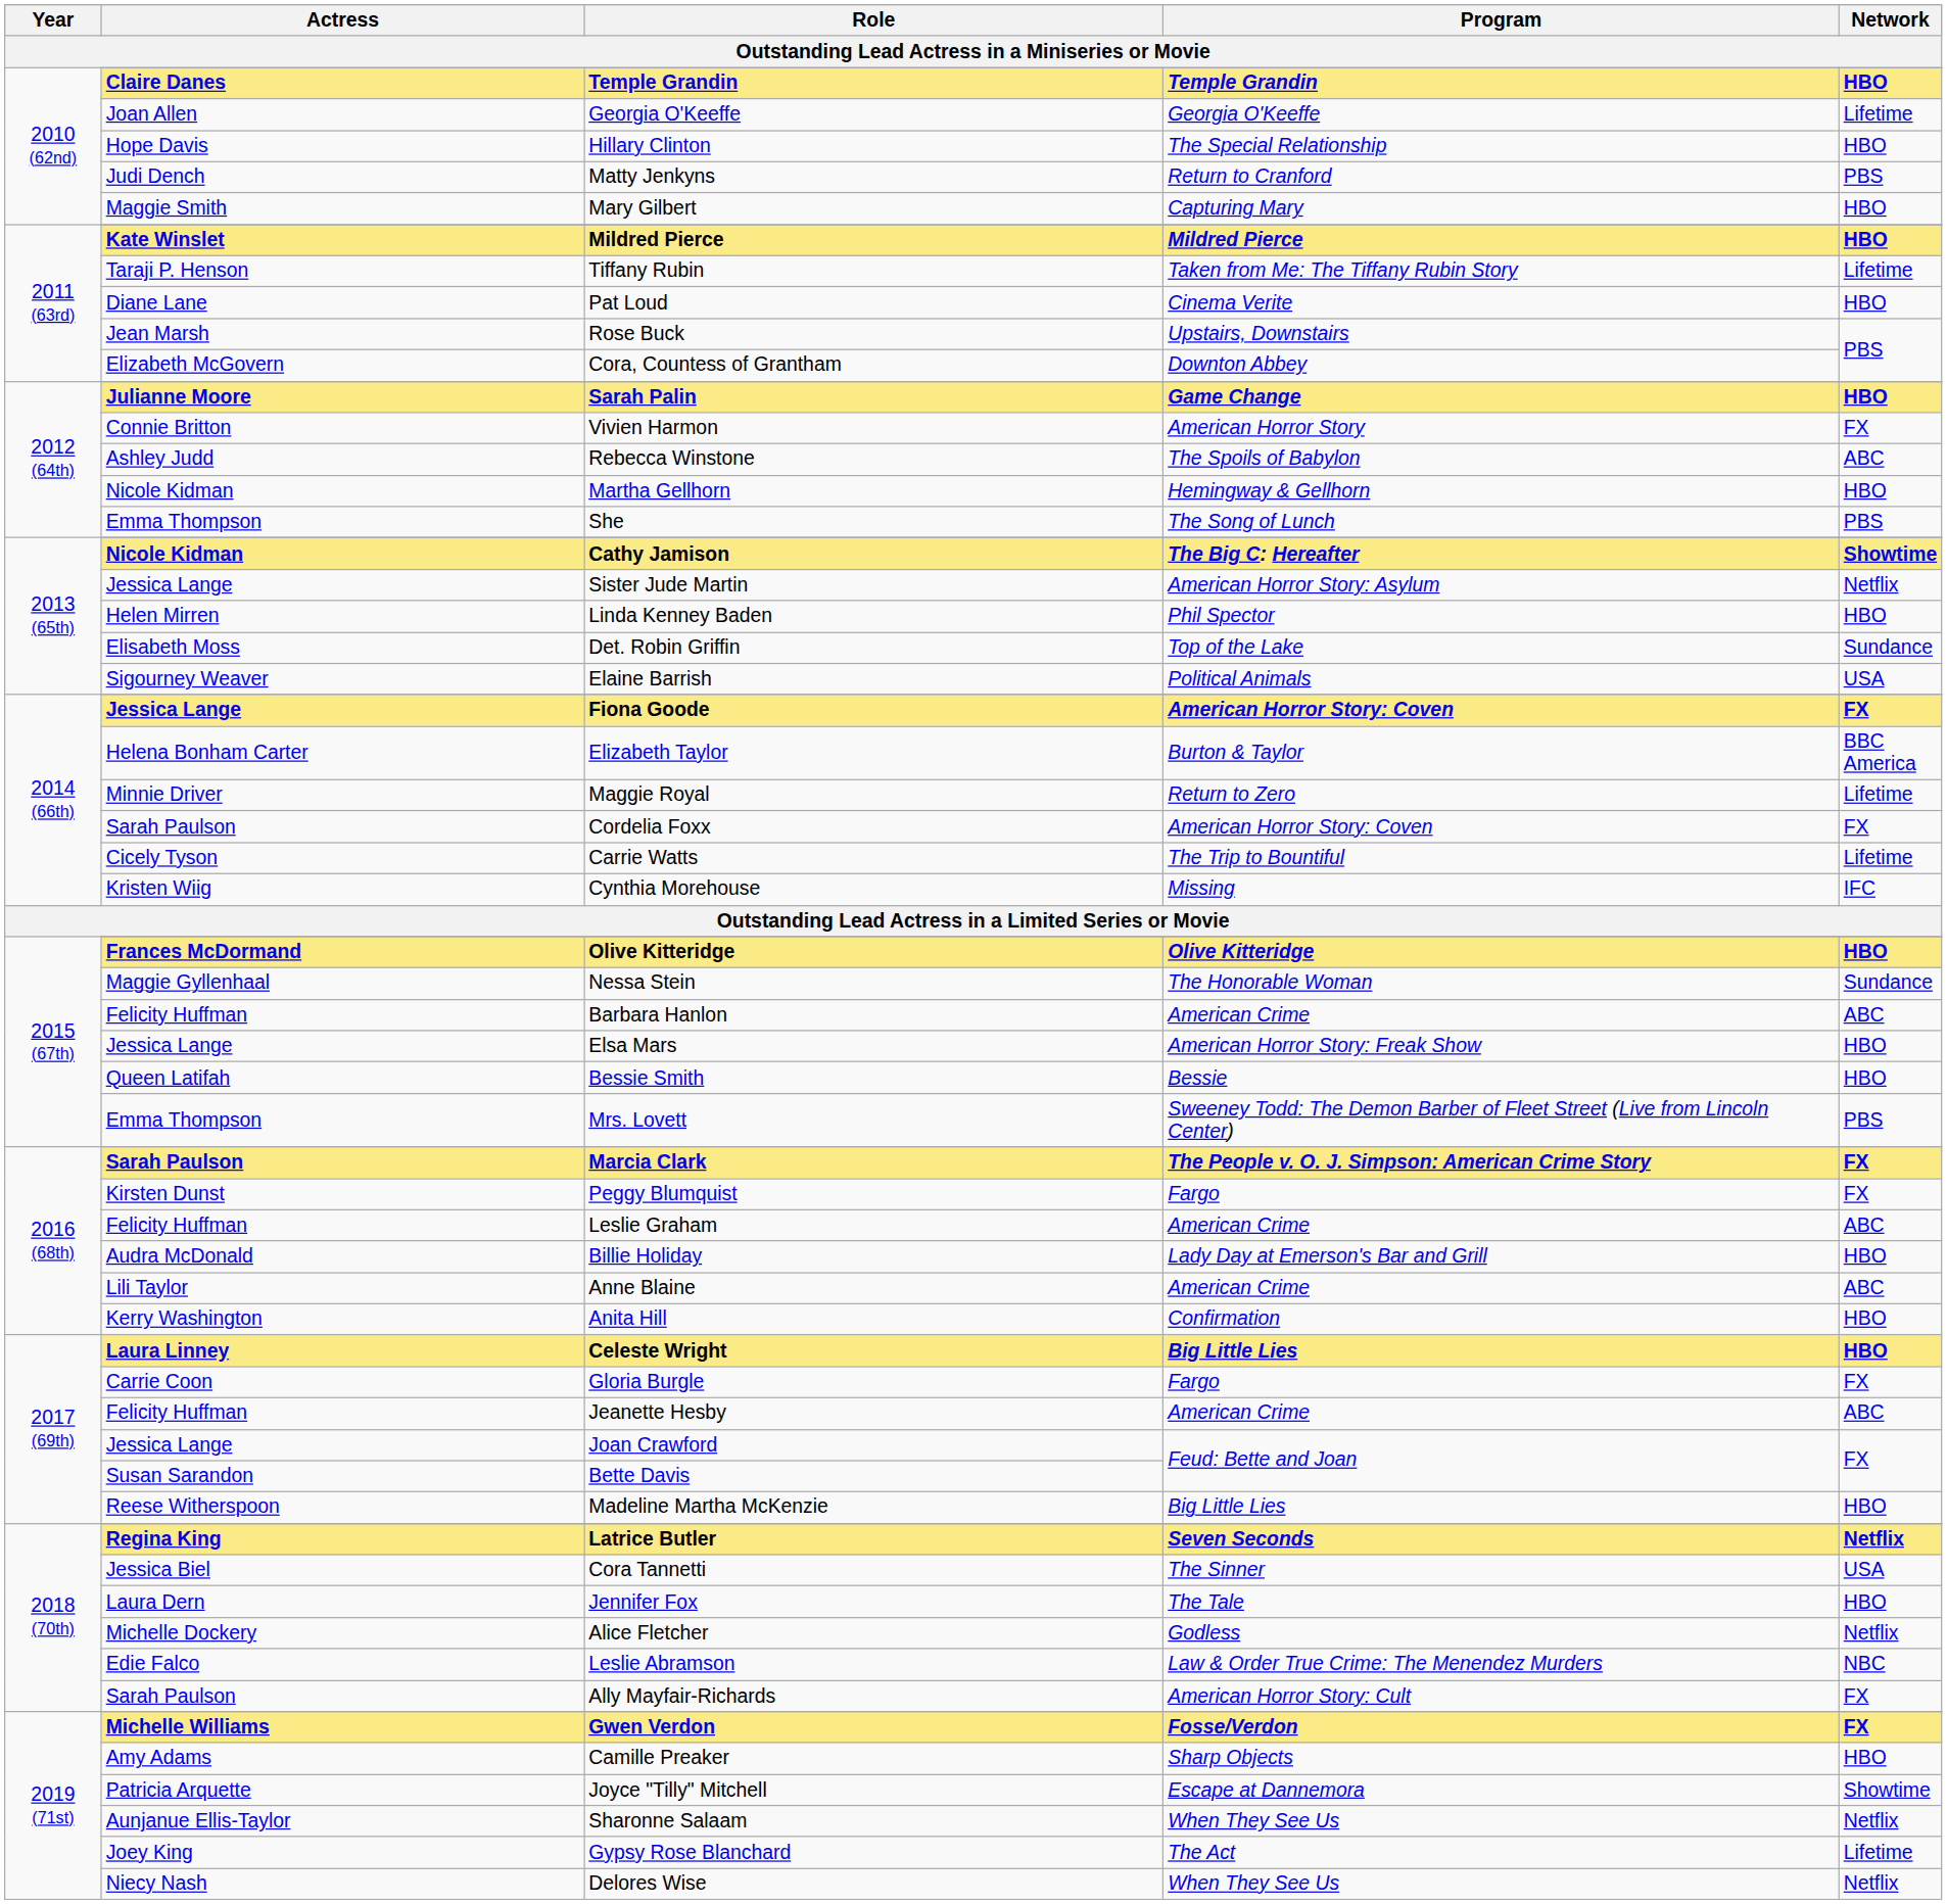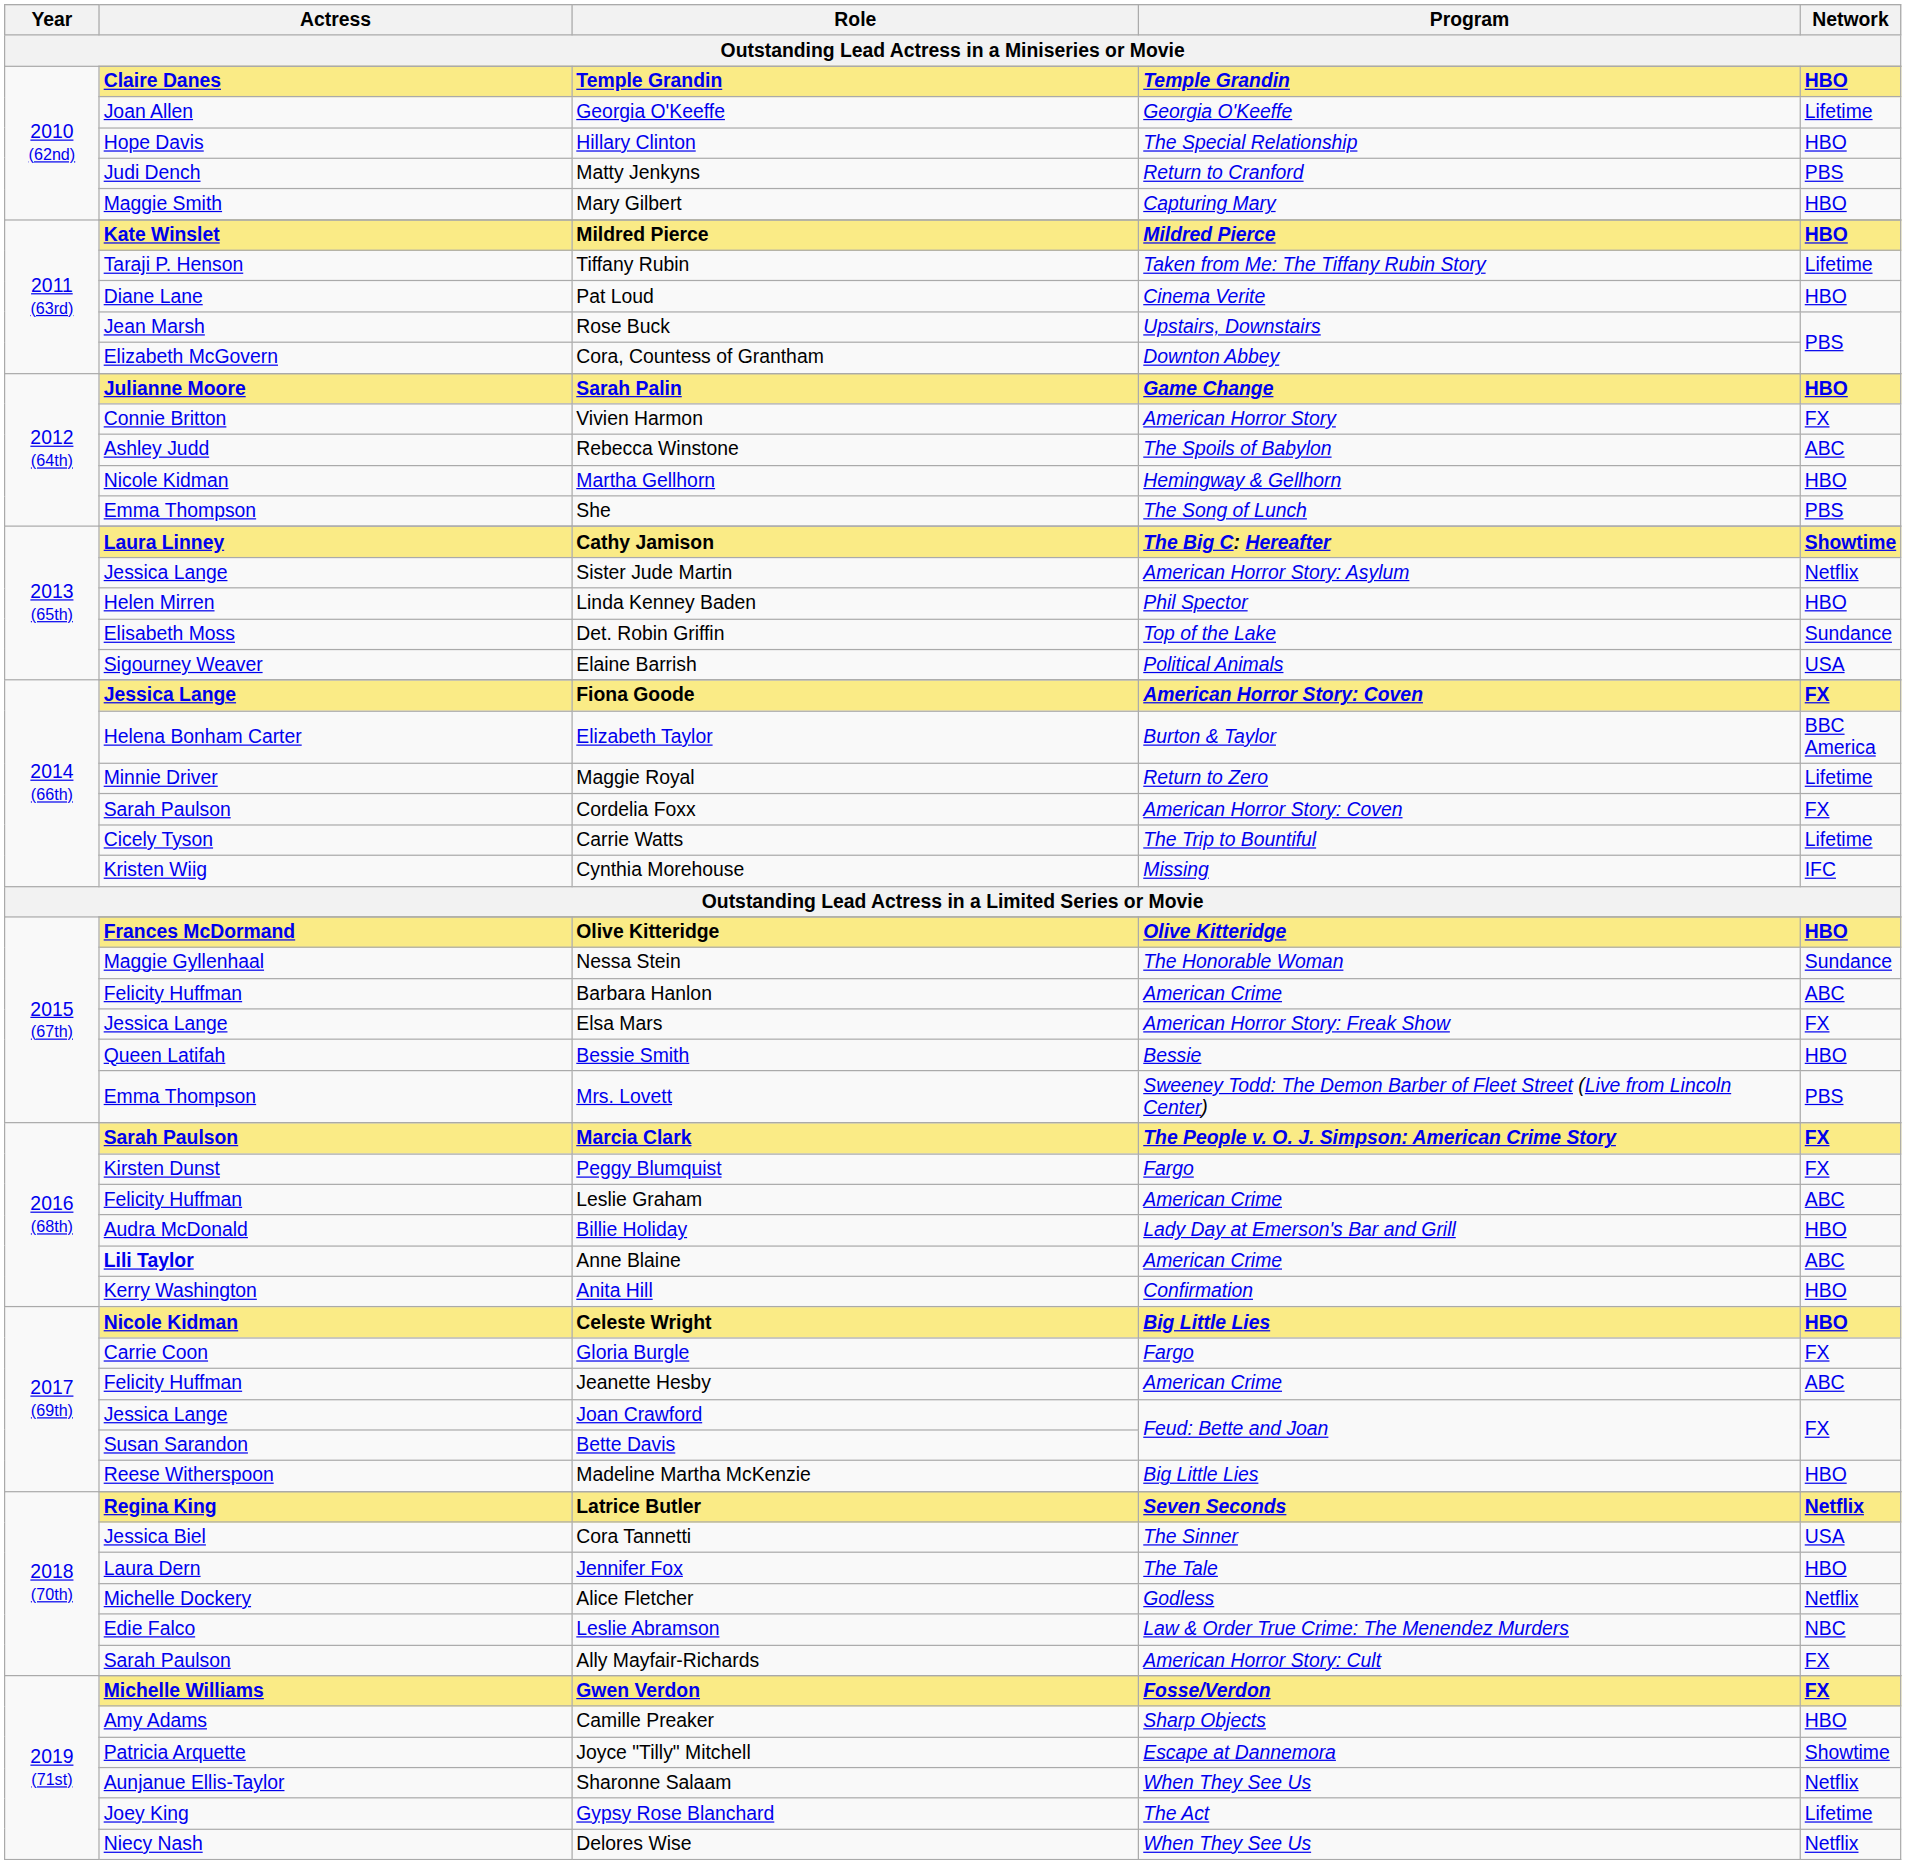Cathy Jamison | Actress: Nicole Kidman -> Laura Linney
Elsa Mars | Network: HBO -> FX
Anne Blaine | Actress: normal -> bold
Celeste Wright | Actress: Laura Linney -> Nicole Kidman
